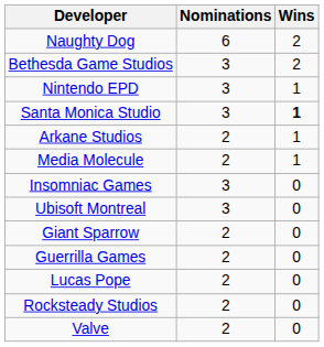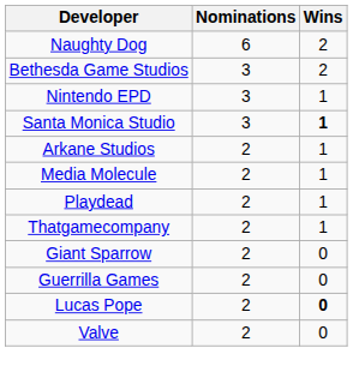+ row: Playdead | 2 | 1
+ row: Thatgamecompany | 2 | 1
- row: Insomniac Games | 3 | 0
- row: Ubisoft Montreal | 3 | 0
Lucas Pope | Wins: normal -> bold
- row: Rocksteady Studios | 2 | 0
